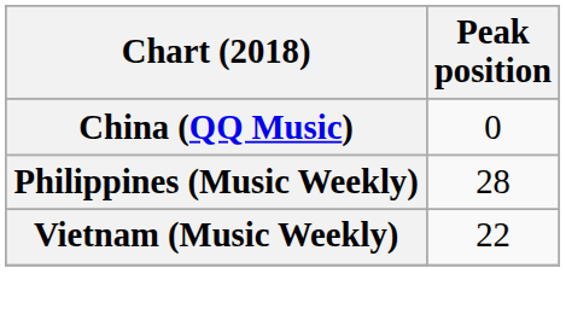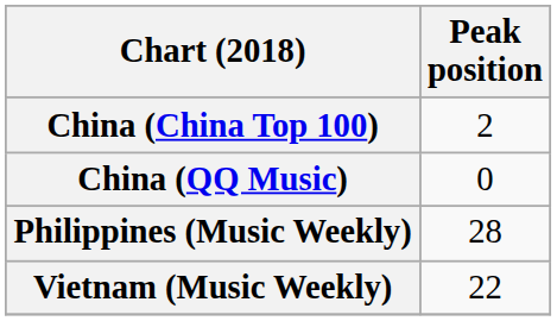+ row: China (China Top 100) | 2
